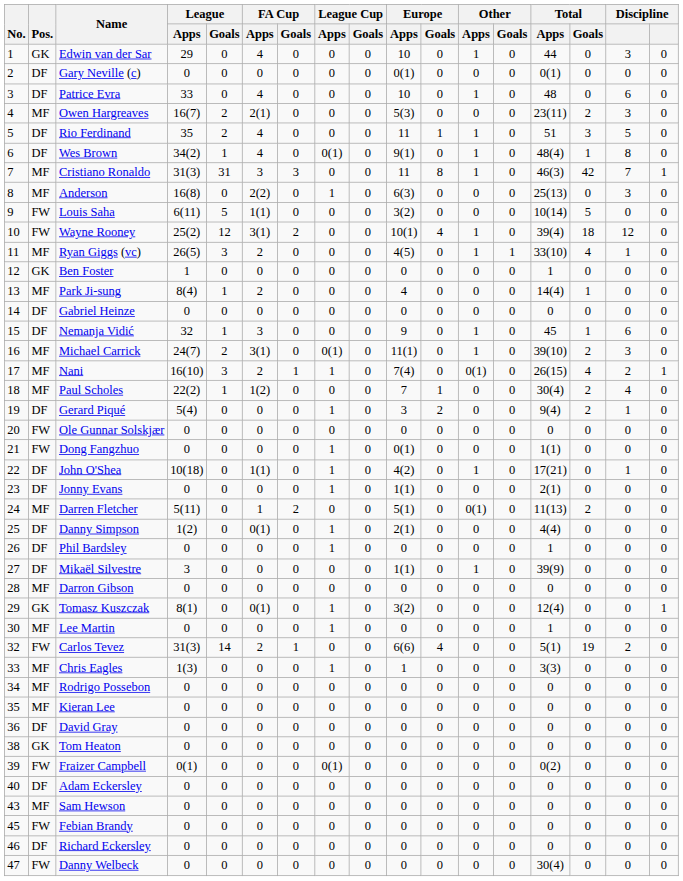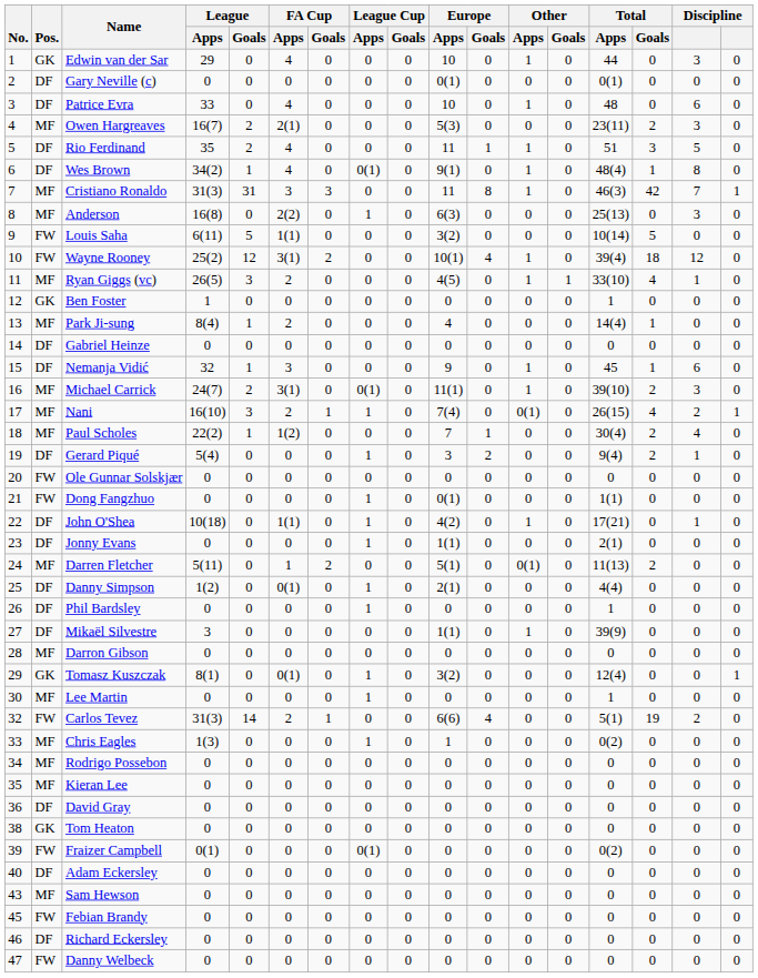Chris Eagles | Total / Apps: 3(3) -> 0(2)
Danny Welbeck | Total / Apps: 30(4) -> 0
